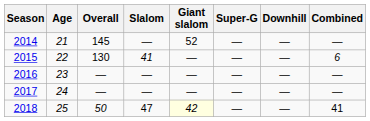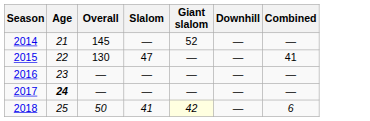- column: Super-G | — | — | — | — | —
2015 | Slalom: 41 -> 47
2015 | Combined: 6 -> 41
2017 | Age: normal -> bold
2018 | Slalom: 47 -> 41
2018 | Combined: 41 -> 6
